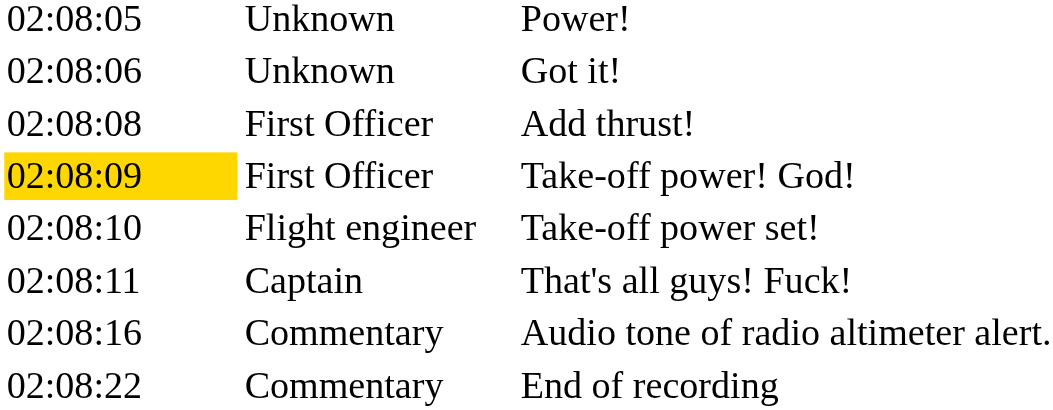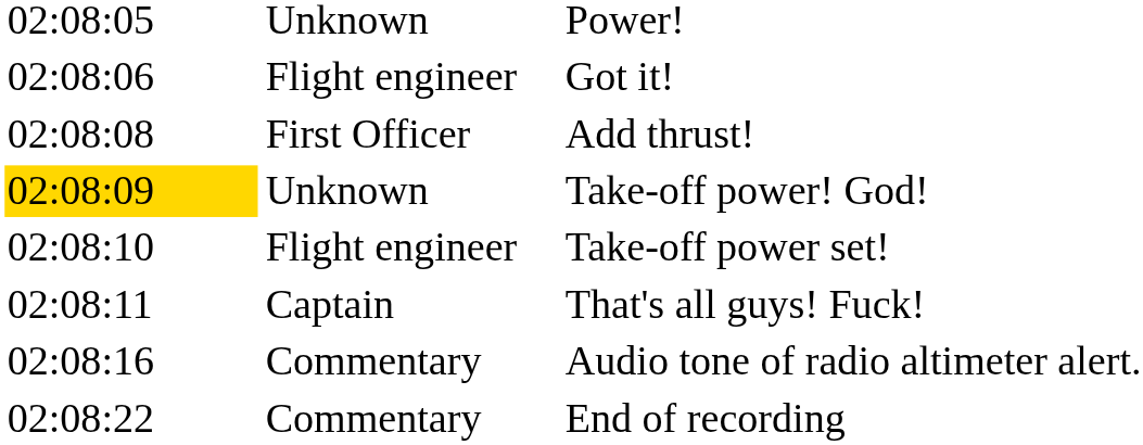Got it! | column 2: Unknown -> Flight engineer
Take-off power! God! | column 2: First Officer -> Unknown
